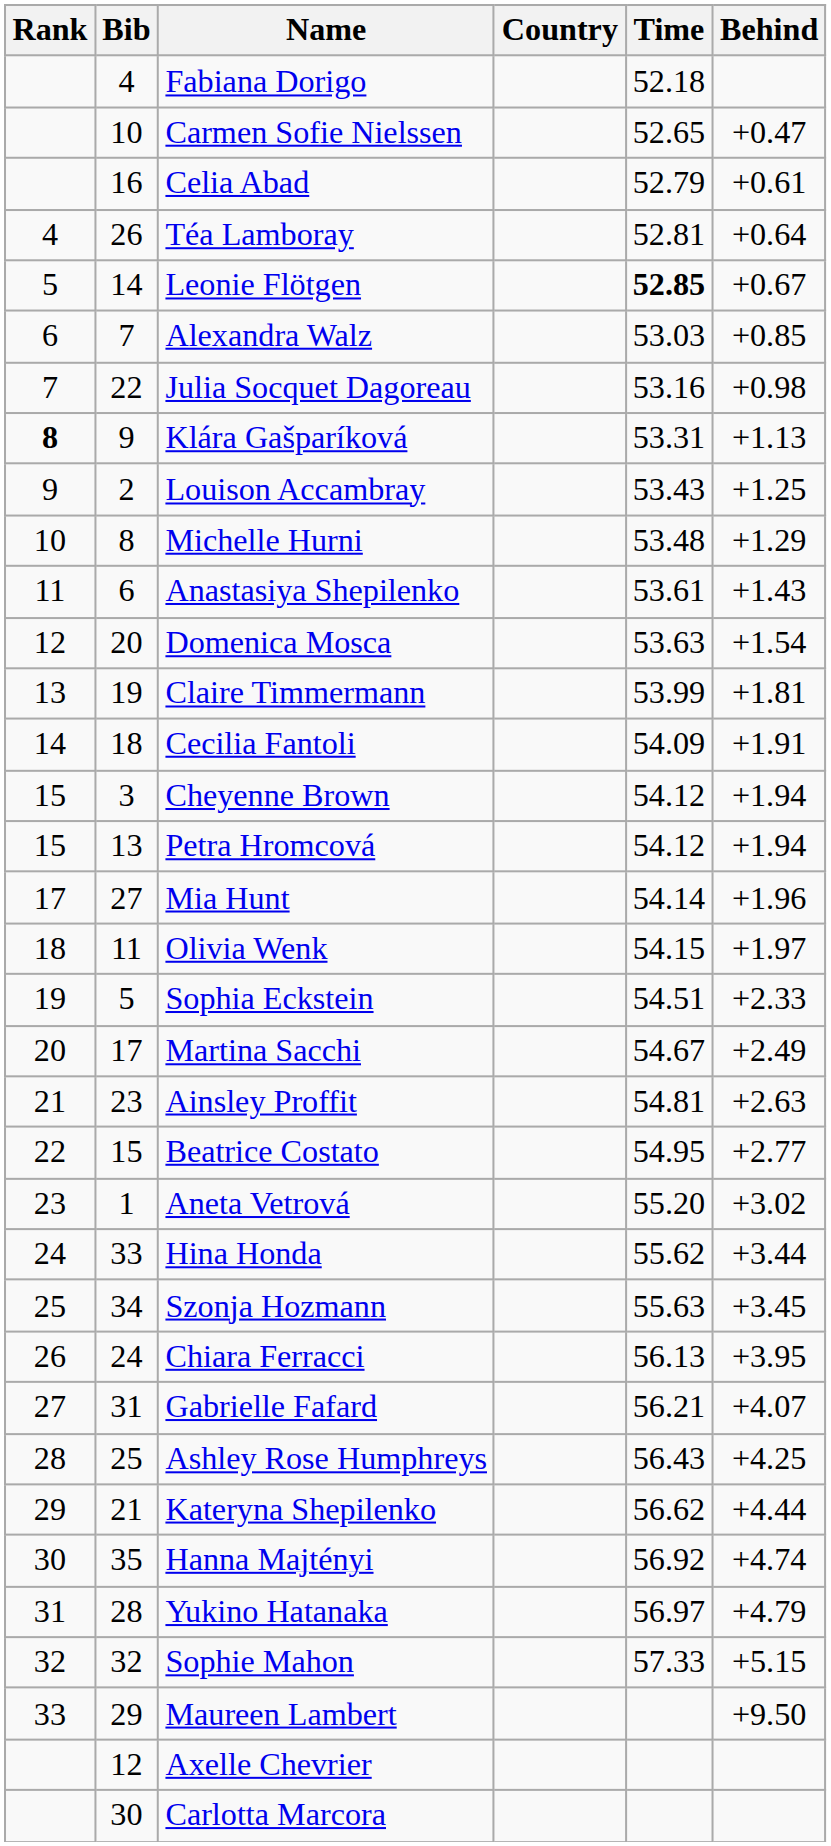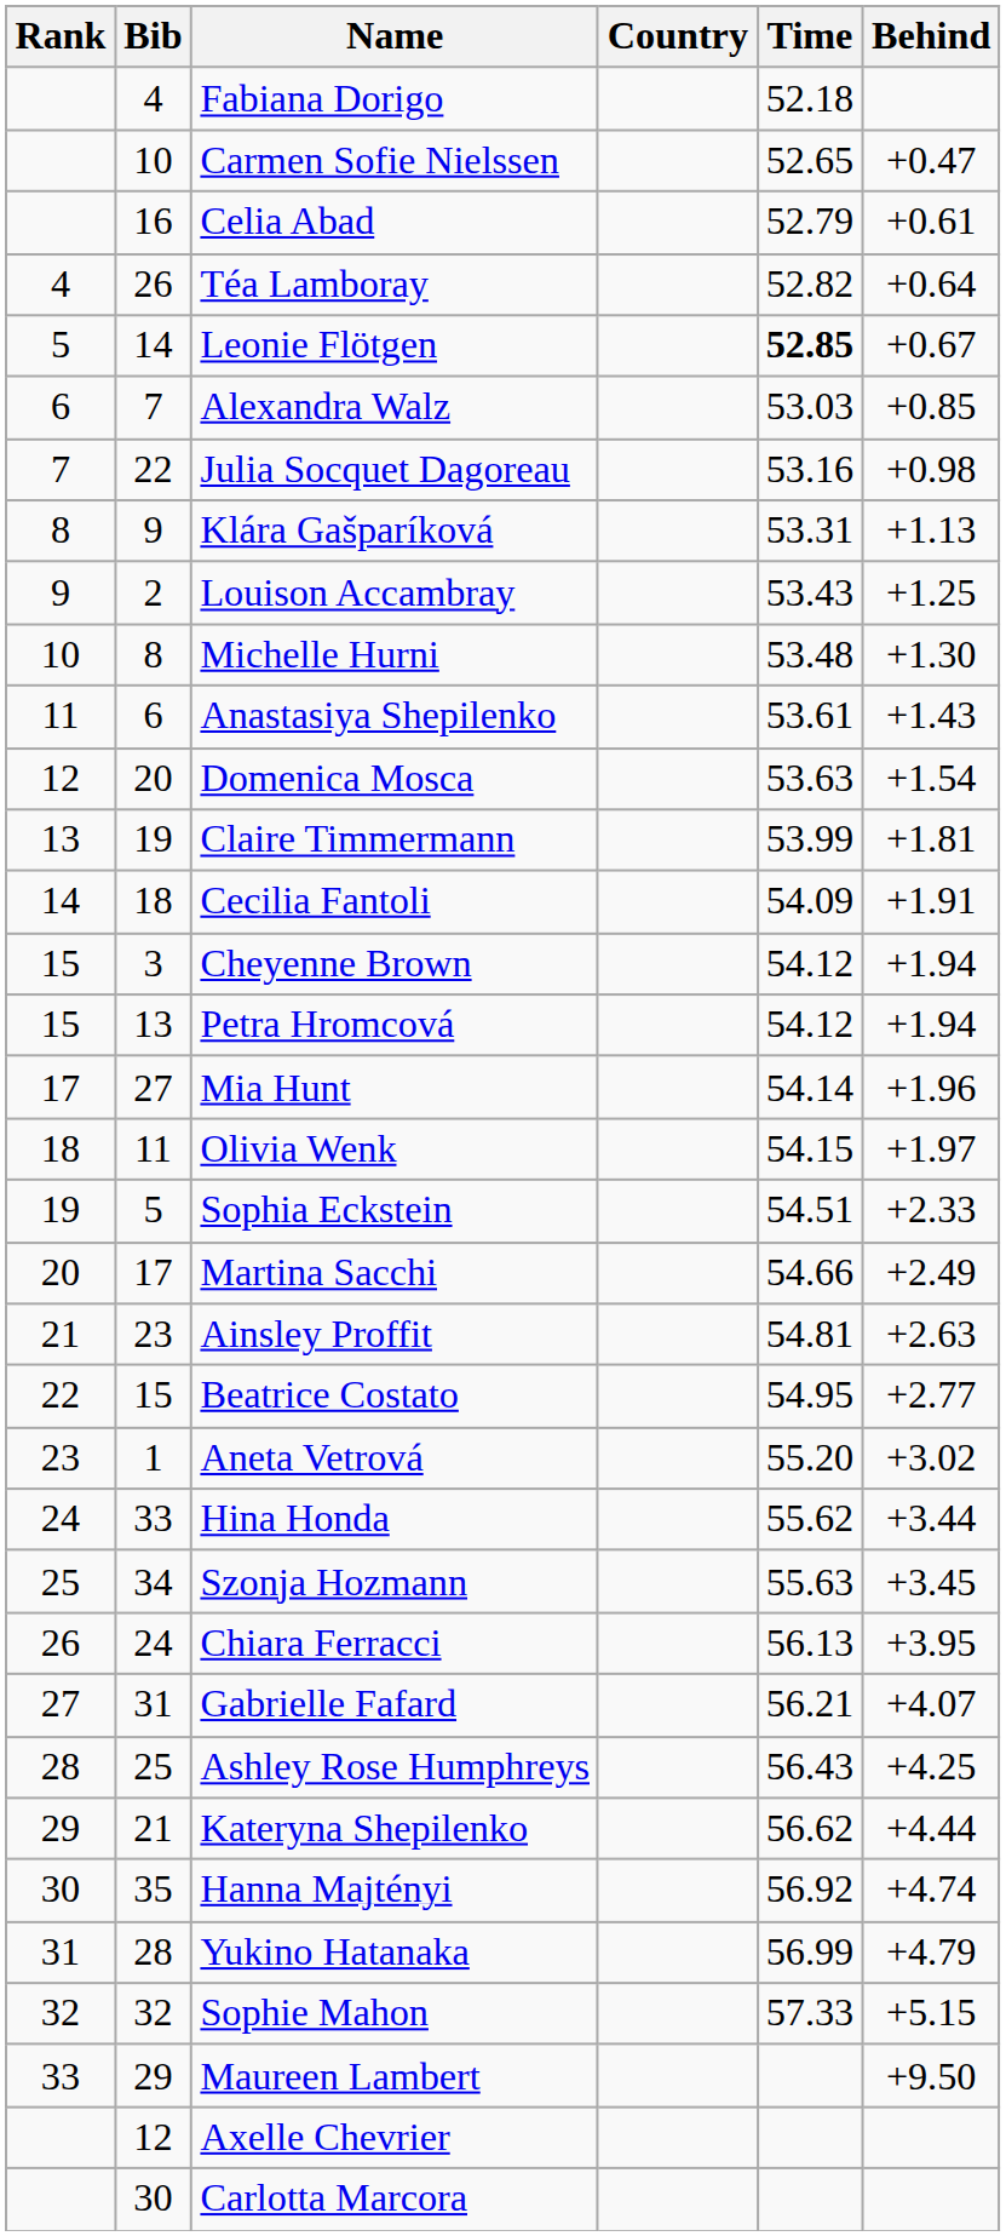Téa Lamboray | Time: 52.81 -> 52.82
Klára Gašparíková | Rank: bold -> normal
Michelle Hurni | Behind: +1.29 -> +1.30
Martina Sacchi | Time: 54.67 -> 54.66
Yukino Hatanaka | Time: 56.97 -> 56.99
